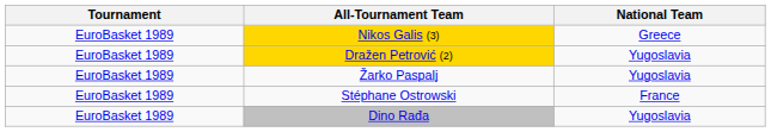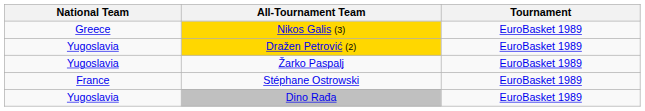columns swapped: Tournament <-> National Team
